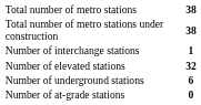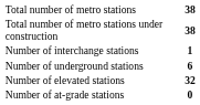rows swapped: Number of elevated stations <-> Number of underground stations
